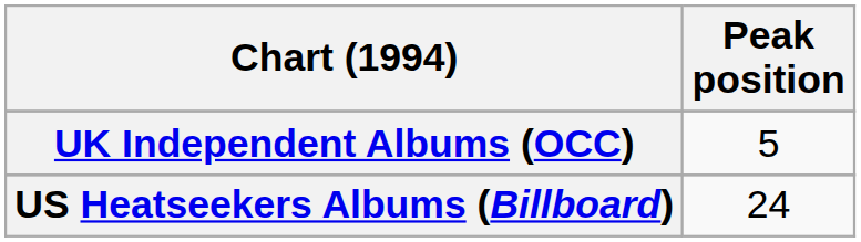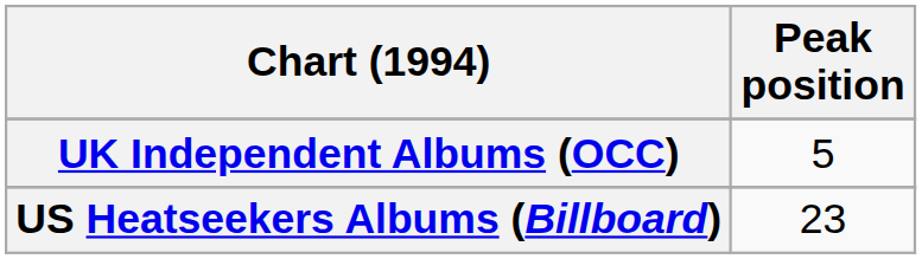US Heatseekers Albums (Billboard) | Peak position: 24 -> 23
